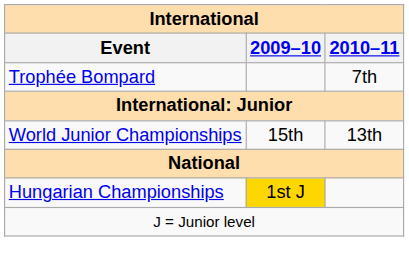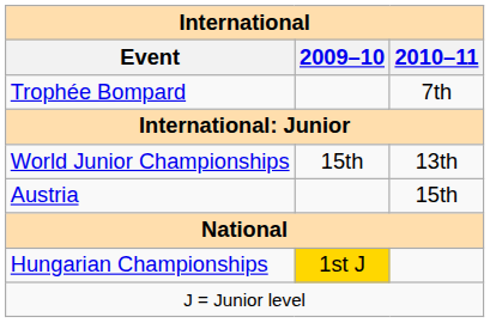+ row: Austria | 15th
